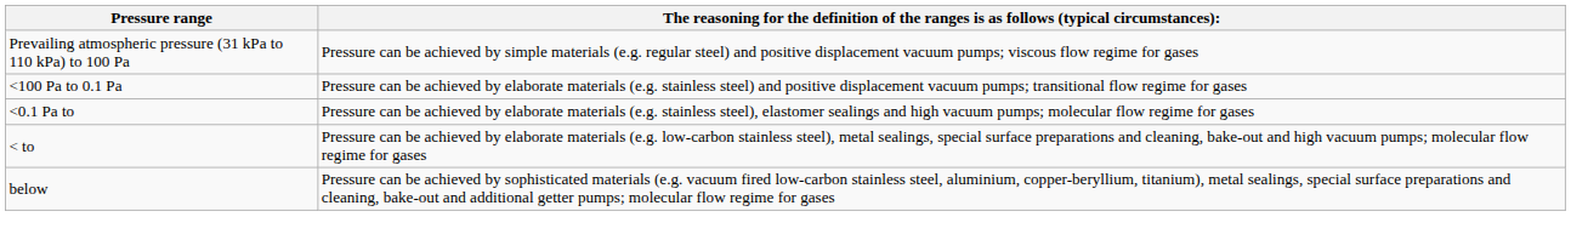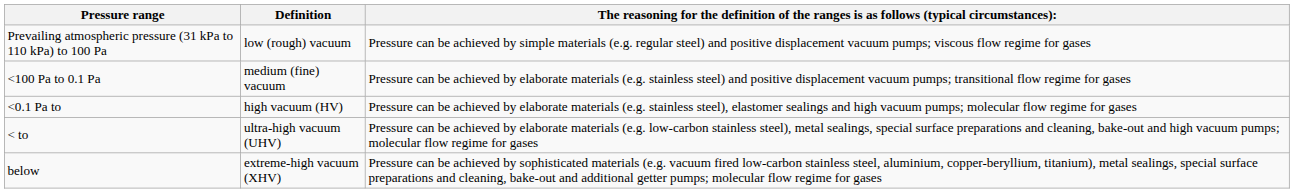+ column: Definition | low (rough) vacuum | medium (fine) vacuum | high vacuum (HV) | ultra-high vacuum (UHV) | extreme-high vacuum (XHV)
